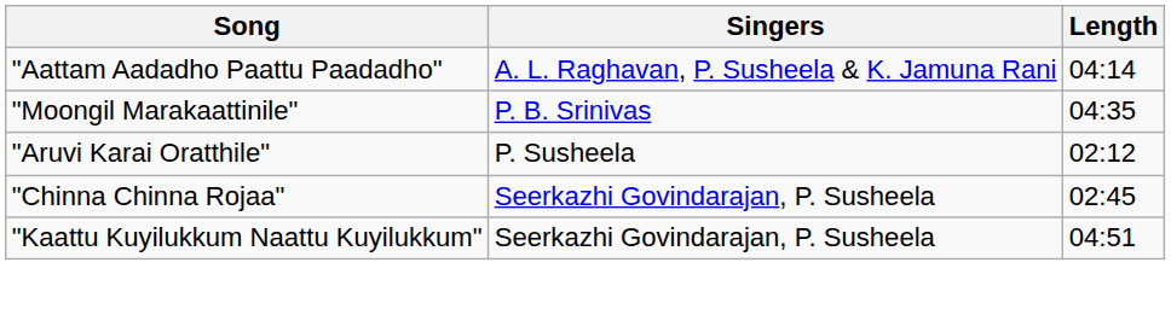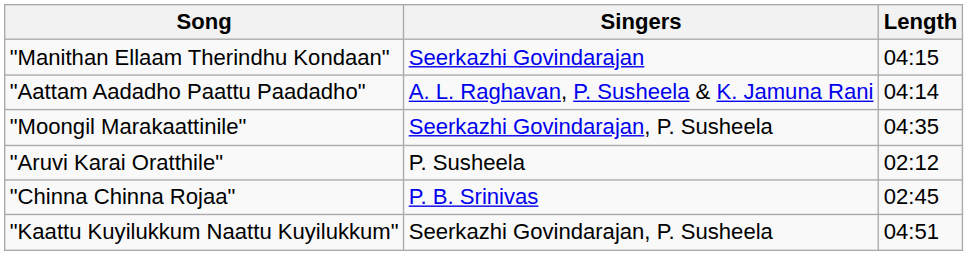+ row: "Manithan Ellaam Therindhu Kondaan" | Seerkazhi Govindarajan | 04:15
"Moongil Marakaattinile" | Singers: P. B. Srinivas -> Seerkazhi Govindarajan, P. Susheela
"Chinna Chinna Rojaa" | Singers: Seerkazhi Govindarajan, P. Susheela -> P. B. Srinivas
